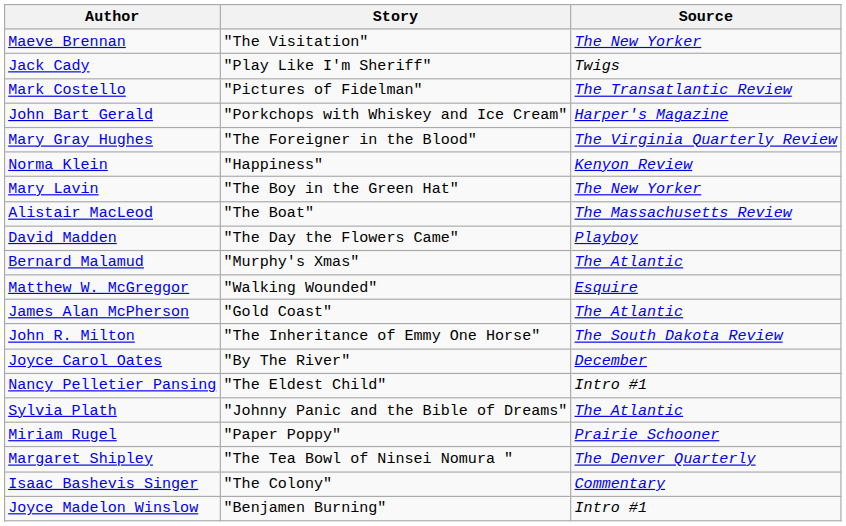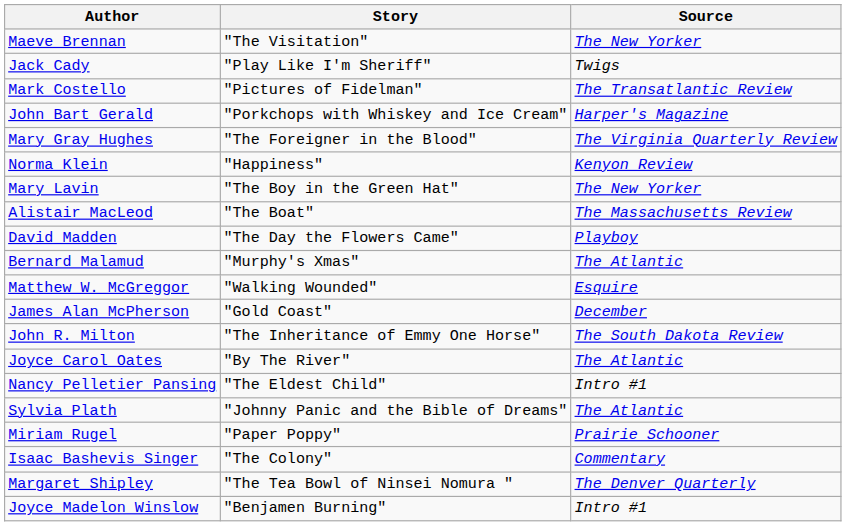James Alan McPherson | Source: The Atlantic -> December
Joyce Carol Oates | Source: December -> The Atlantic
rows swapped: Margaret Shipley <-> Isaac Bashevis Singer
